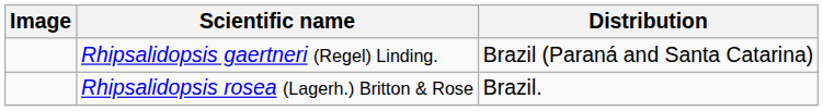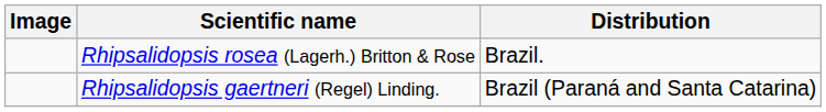rows swapped: Rhipsalidopsis gaertneri (Regel) Linding. <-> Rhipsalidopsis rosea (Lagerh.) Britton & Rose
